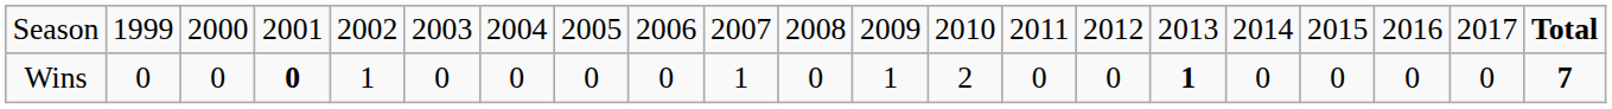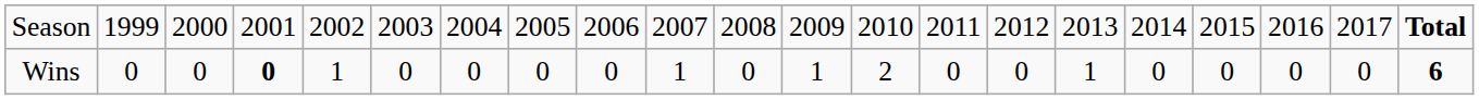Wins | column 16: bold -> normal
Wins | column 21: 7 -> 6
